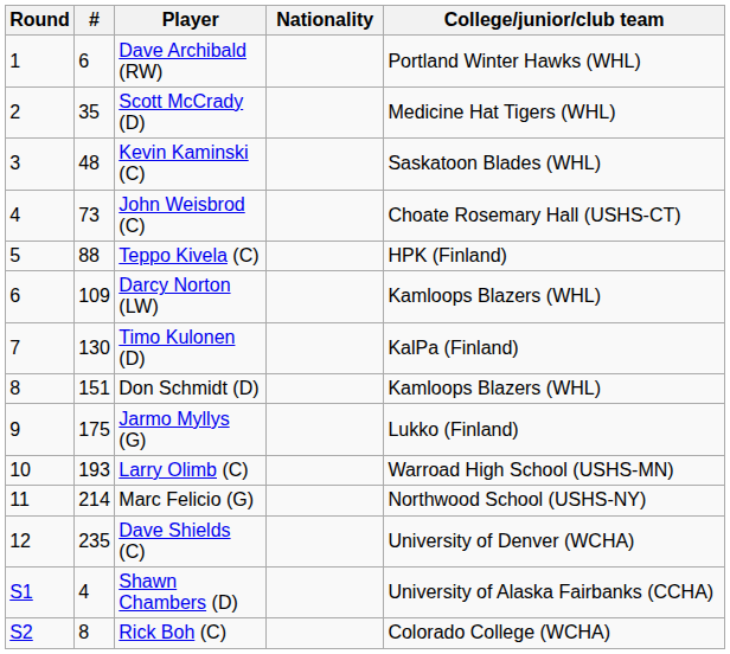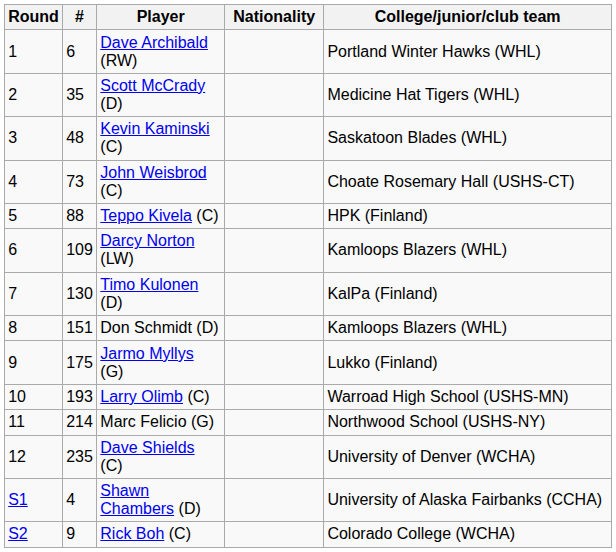Rick Boh (C) | #: 8 -> 9
